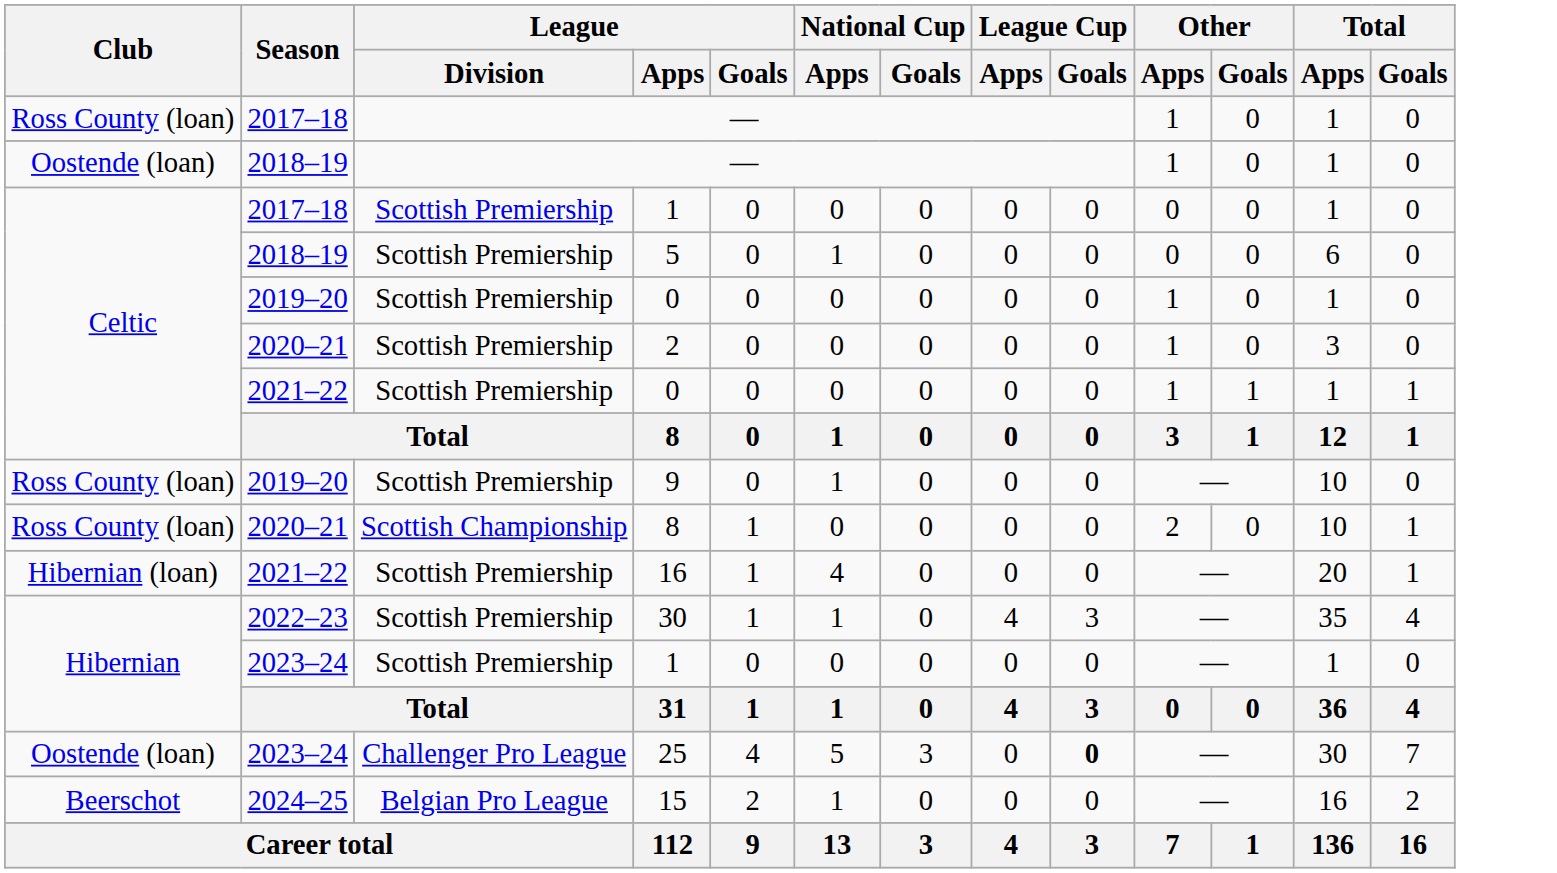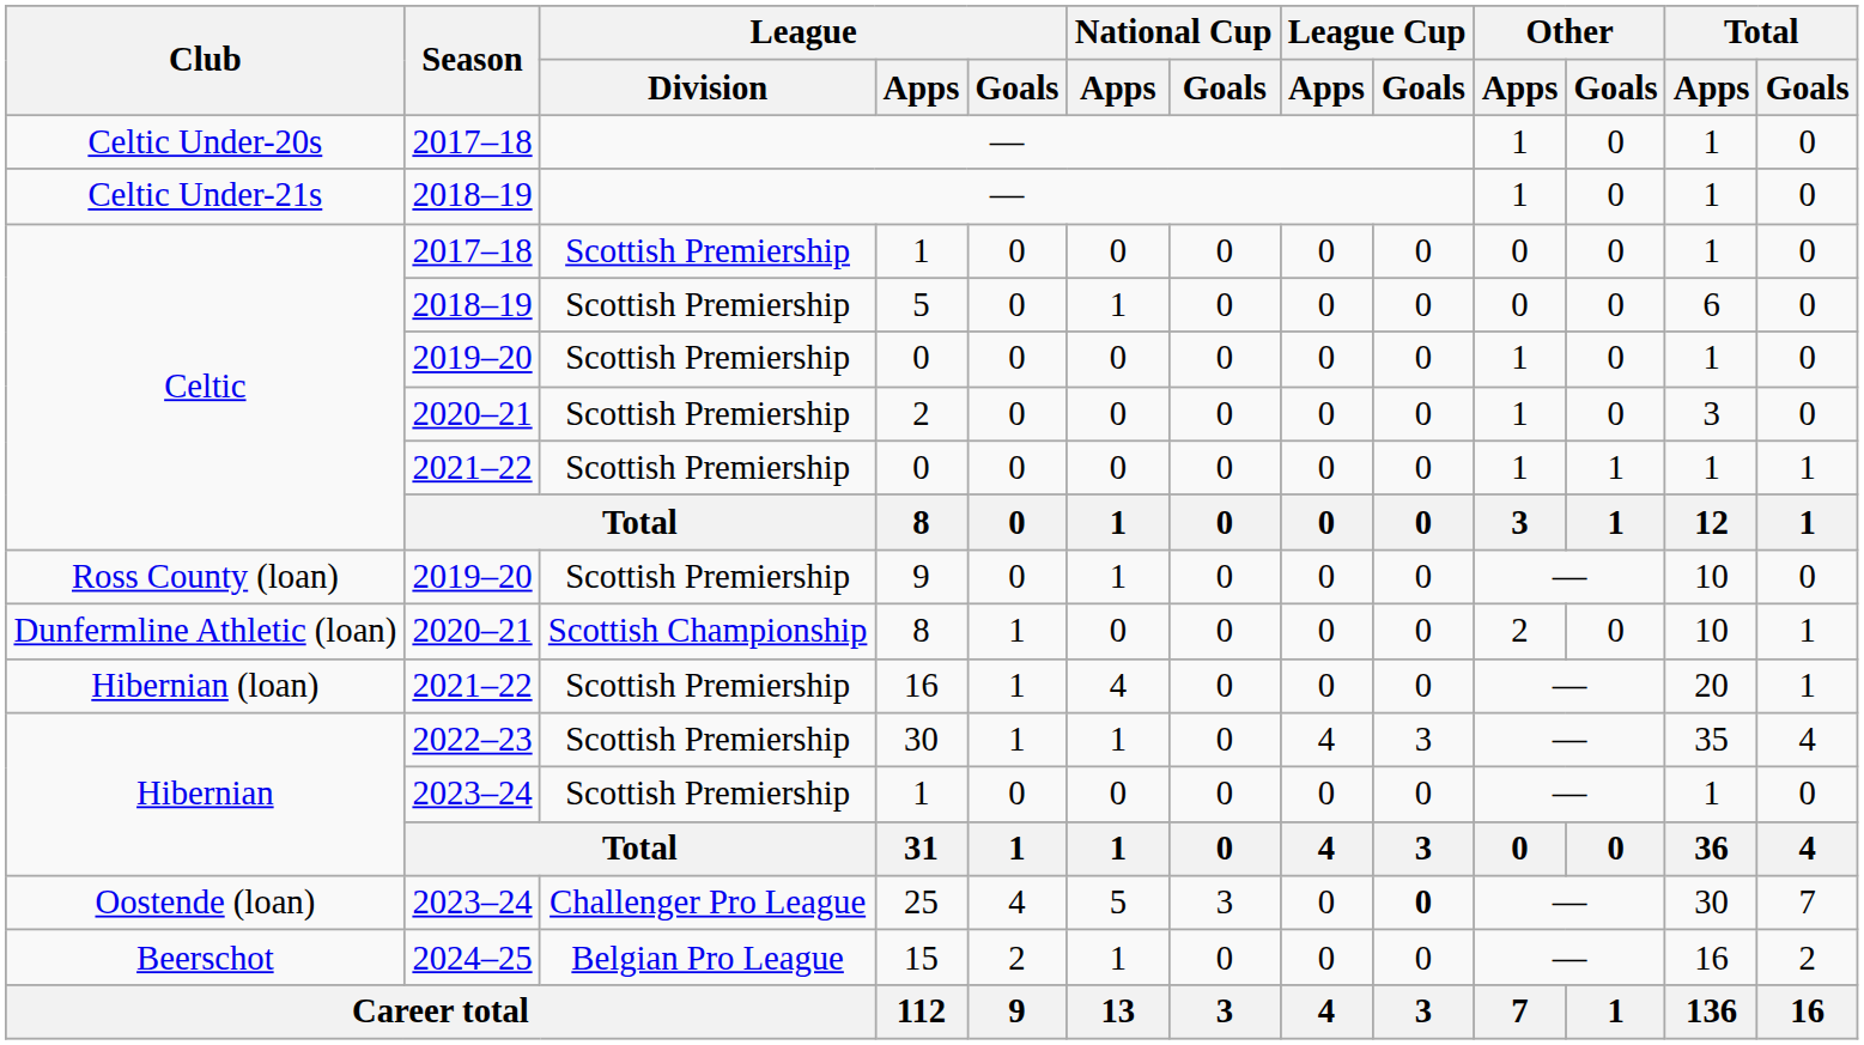2017–18 / — | Club: Ross County (loan) -> Celtic Under-20s
2018–19 / — | Club: Oostende (loan) -> Celtic Under-21s
2020–21 / 8 | Club: Ross County (loan) -> Dunfermline Athletic (loan)
